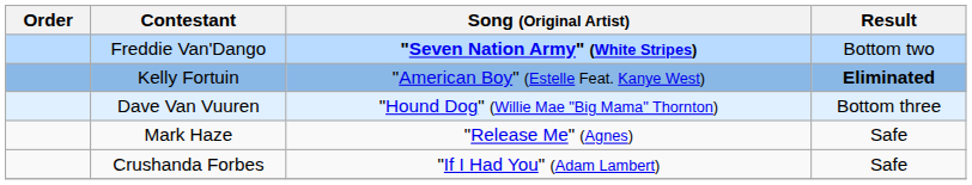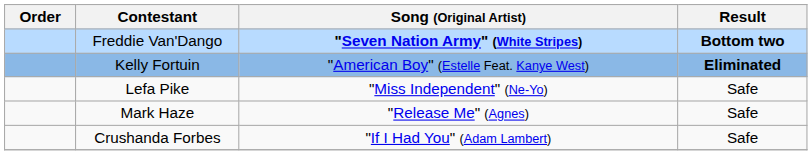Freddie Van'Dango | Result: normal -> bold
+ row: Lefa Pike | "Miss Independent" (Ne-Yo) | Safe
- row: Dave Van Vuuren | "Hound Dog" (Willie Mae "Big Mama" Thornton) | Bottom three
